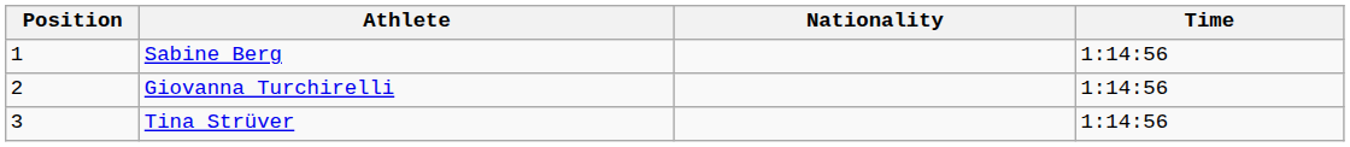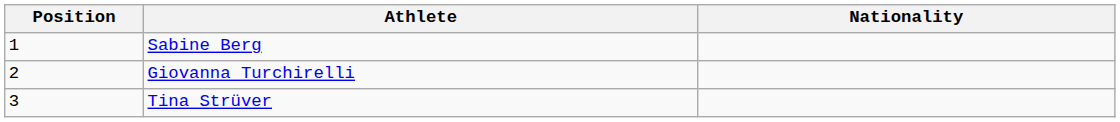- column: Time | 1:14:56 | 1:14:56 | 1:14:56
